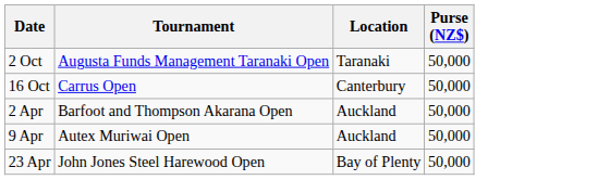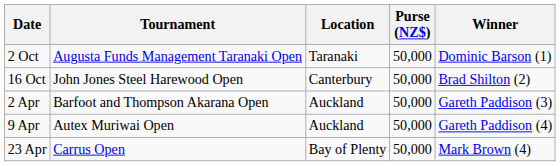+ column: Winner | Dominic Barson (1) | Brad Shilton (2) | Gareth Paddison (3) | Gareth Paddison (4) | Mark Brown (4)
16 Oct | Tournament: Carrus Open -> John Jones Steel Harewood Open
23 Apr | Tournament: John Jones Steel Harewood Open -> Carrus Open
